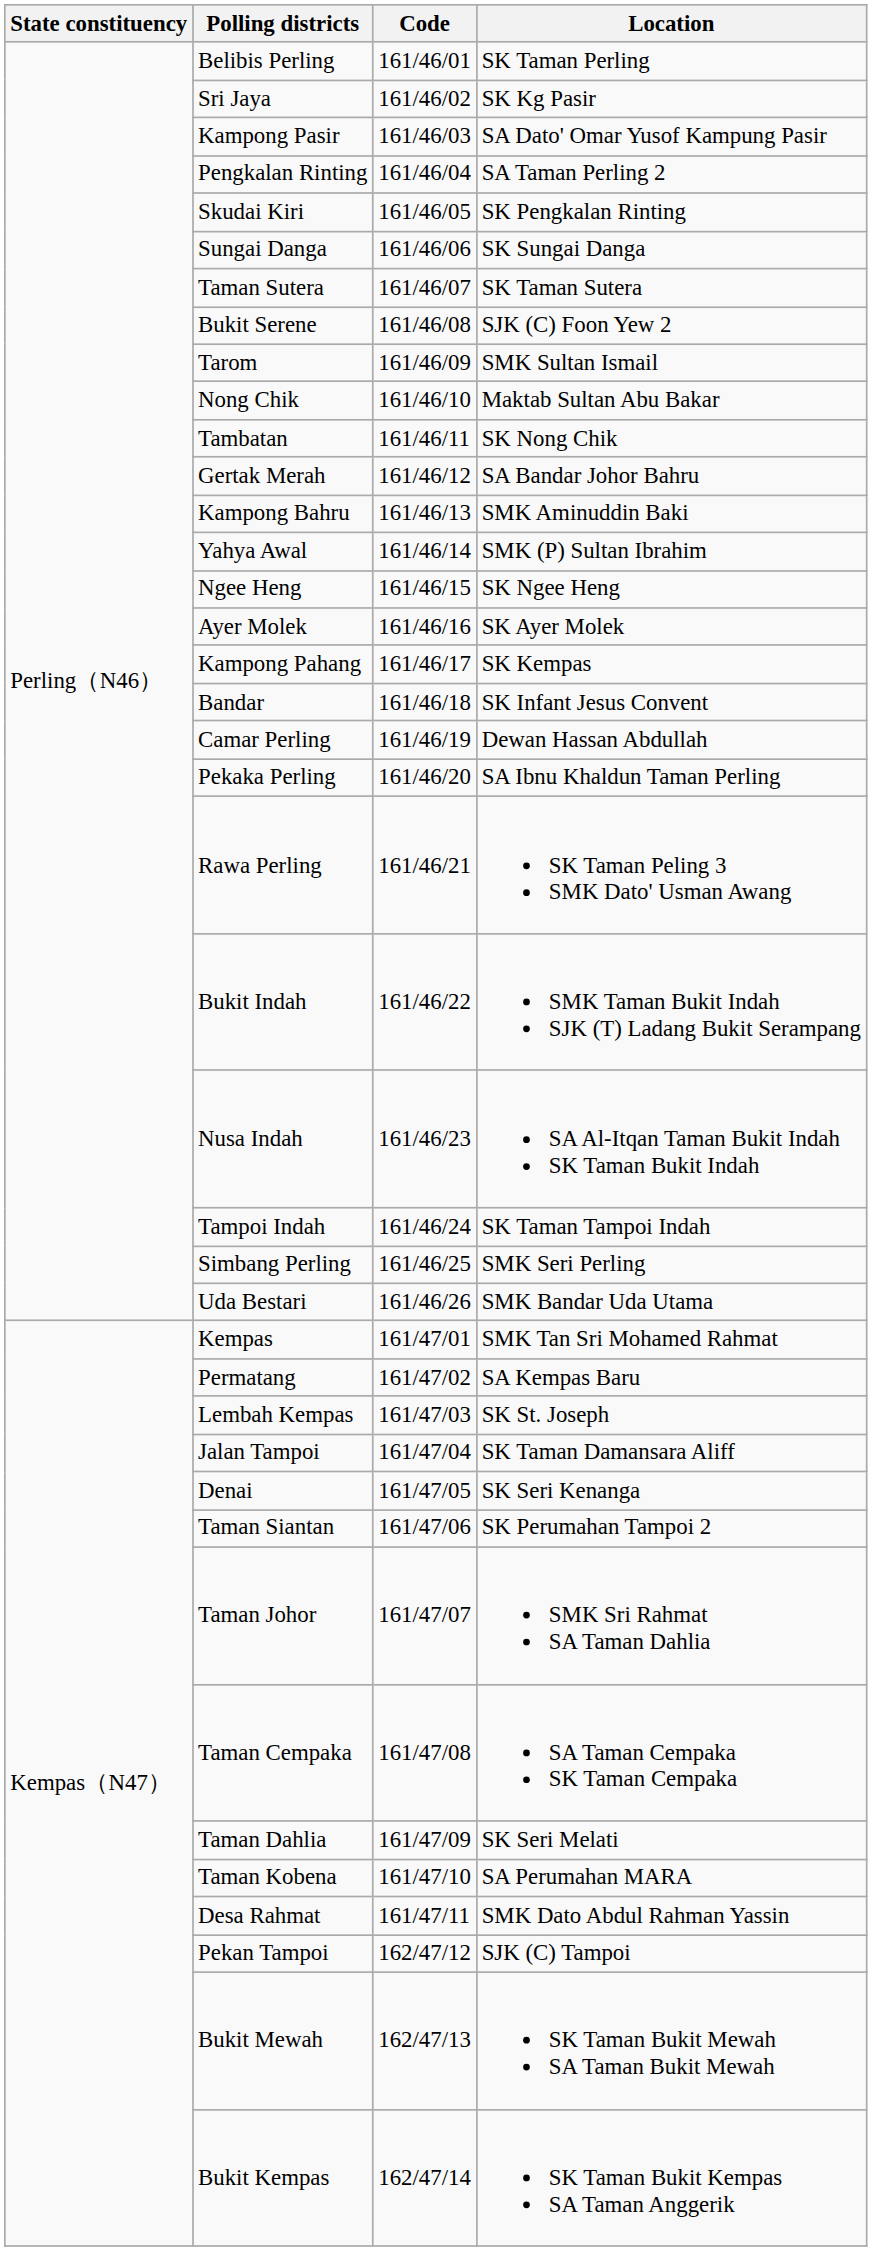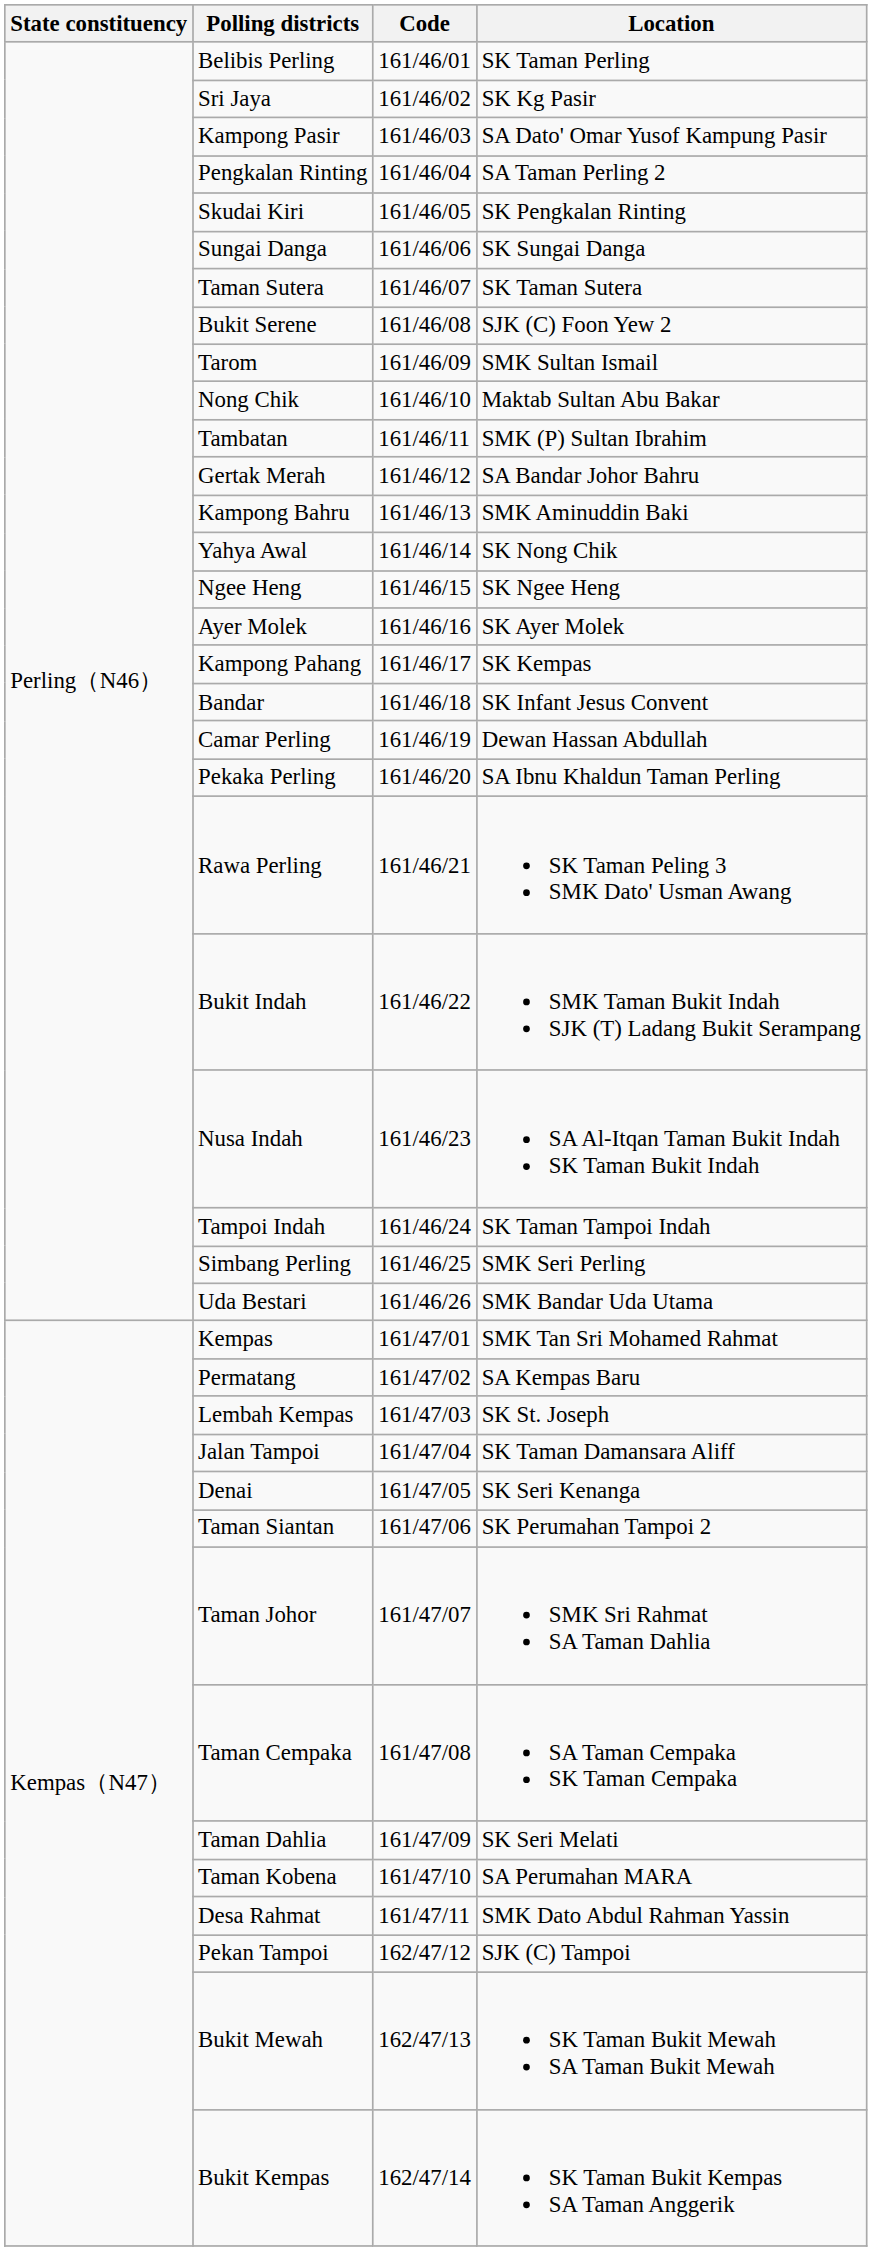Tambatan | Location: SK Nong Chik -> SMK (P) Sultan Ibrahim
Yahya Awal | Location: SMK (P) Sultan Ibrahim -> SK Nong Chik
